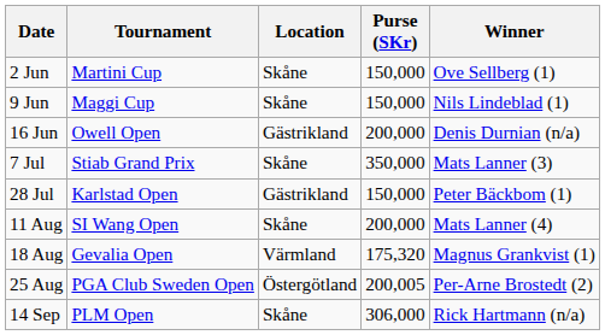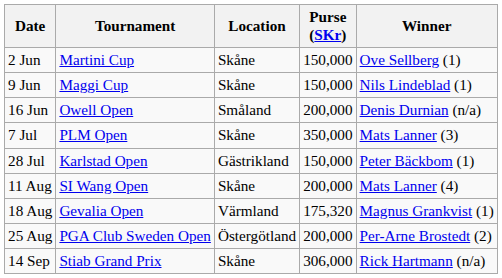16 Jun | Location: Gästrikland -> Småland
7 Jul | Tournament: Stiab Grand Prix -> PLM Open
25 Aug | Purse (SKr): 200,005 -> 200,000
14 Sep | Tournament: PLM Open -> Stiab Grand Prix
